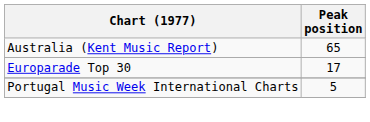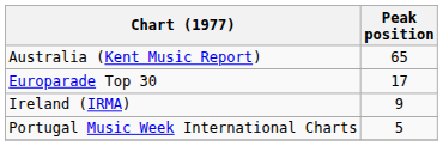+ row: Ireland (IRMA) | 9
